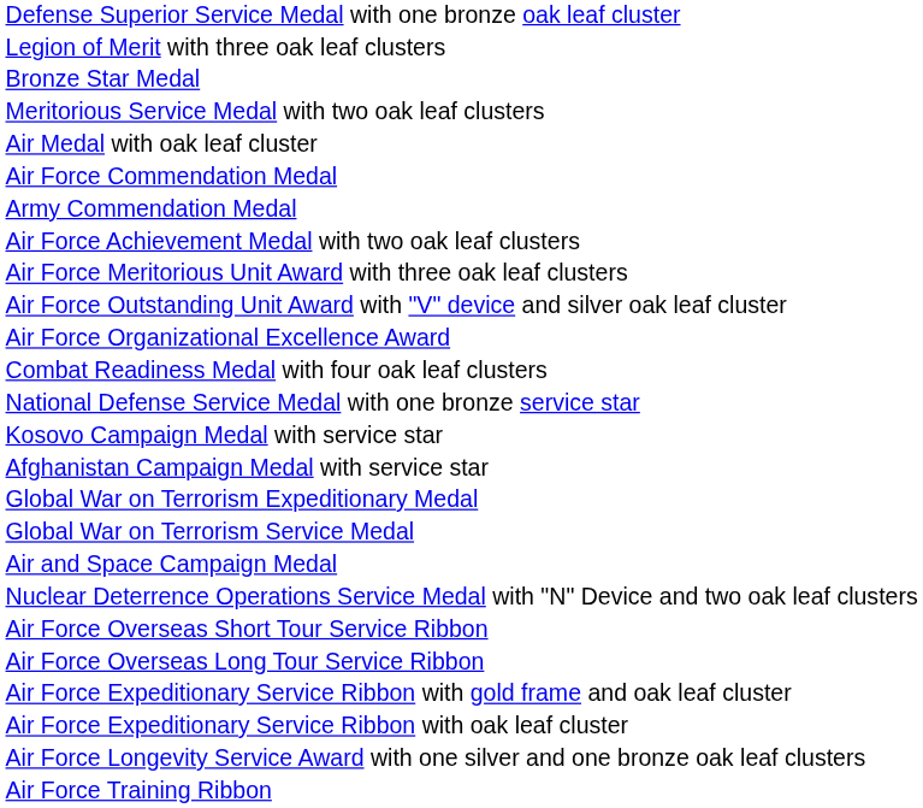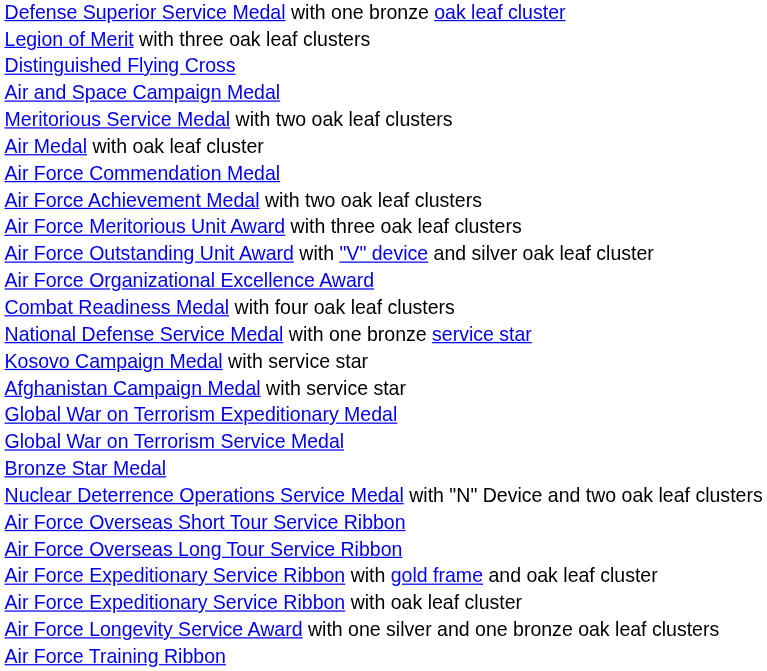+ row: Distinguished Flying Cross
rows swapped: Bronze Star Medal <-> Air and Space Campaign Medal
- row: Army Commendation Medal
